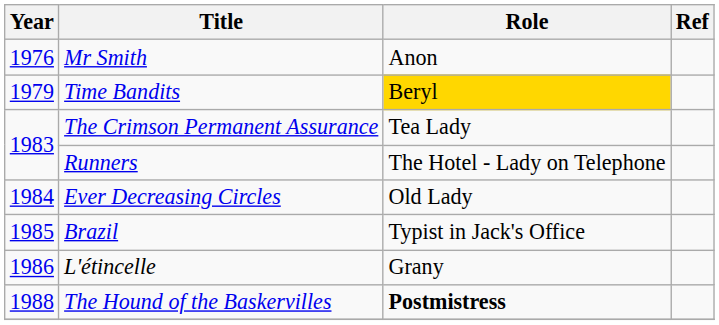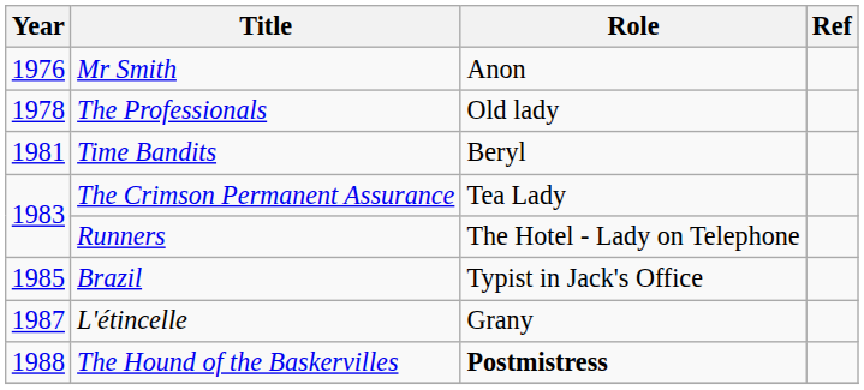+ row: 1978 | The Professionals | Old lady
Time Bandits | Year: 1979 -> 1981
Time Bandits | Role: gold background -> no background
- row: 1984 | Ever Decreasing Circles | Old Lady
L'étincelle | Year: 1986 -> 1987
